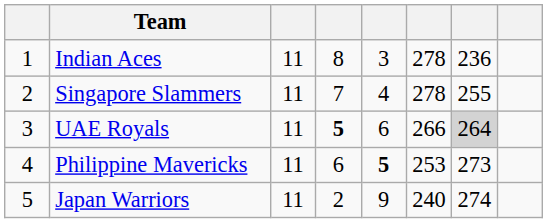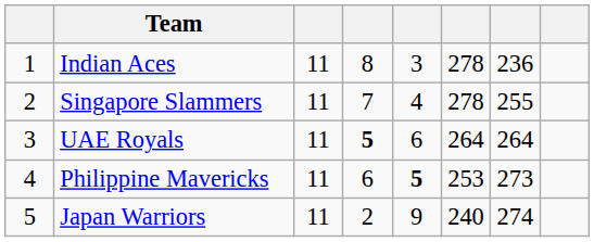UAE Royals | column 6: 266 -> 264
UAE Royals | column 7: lightgrey background -> no background
